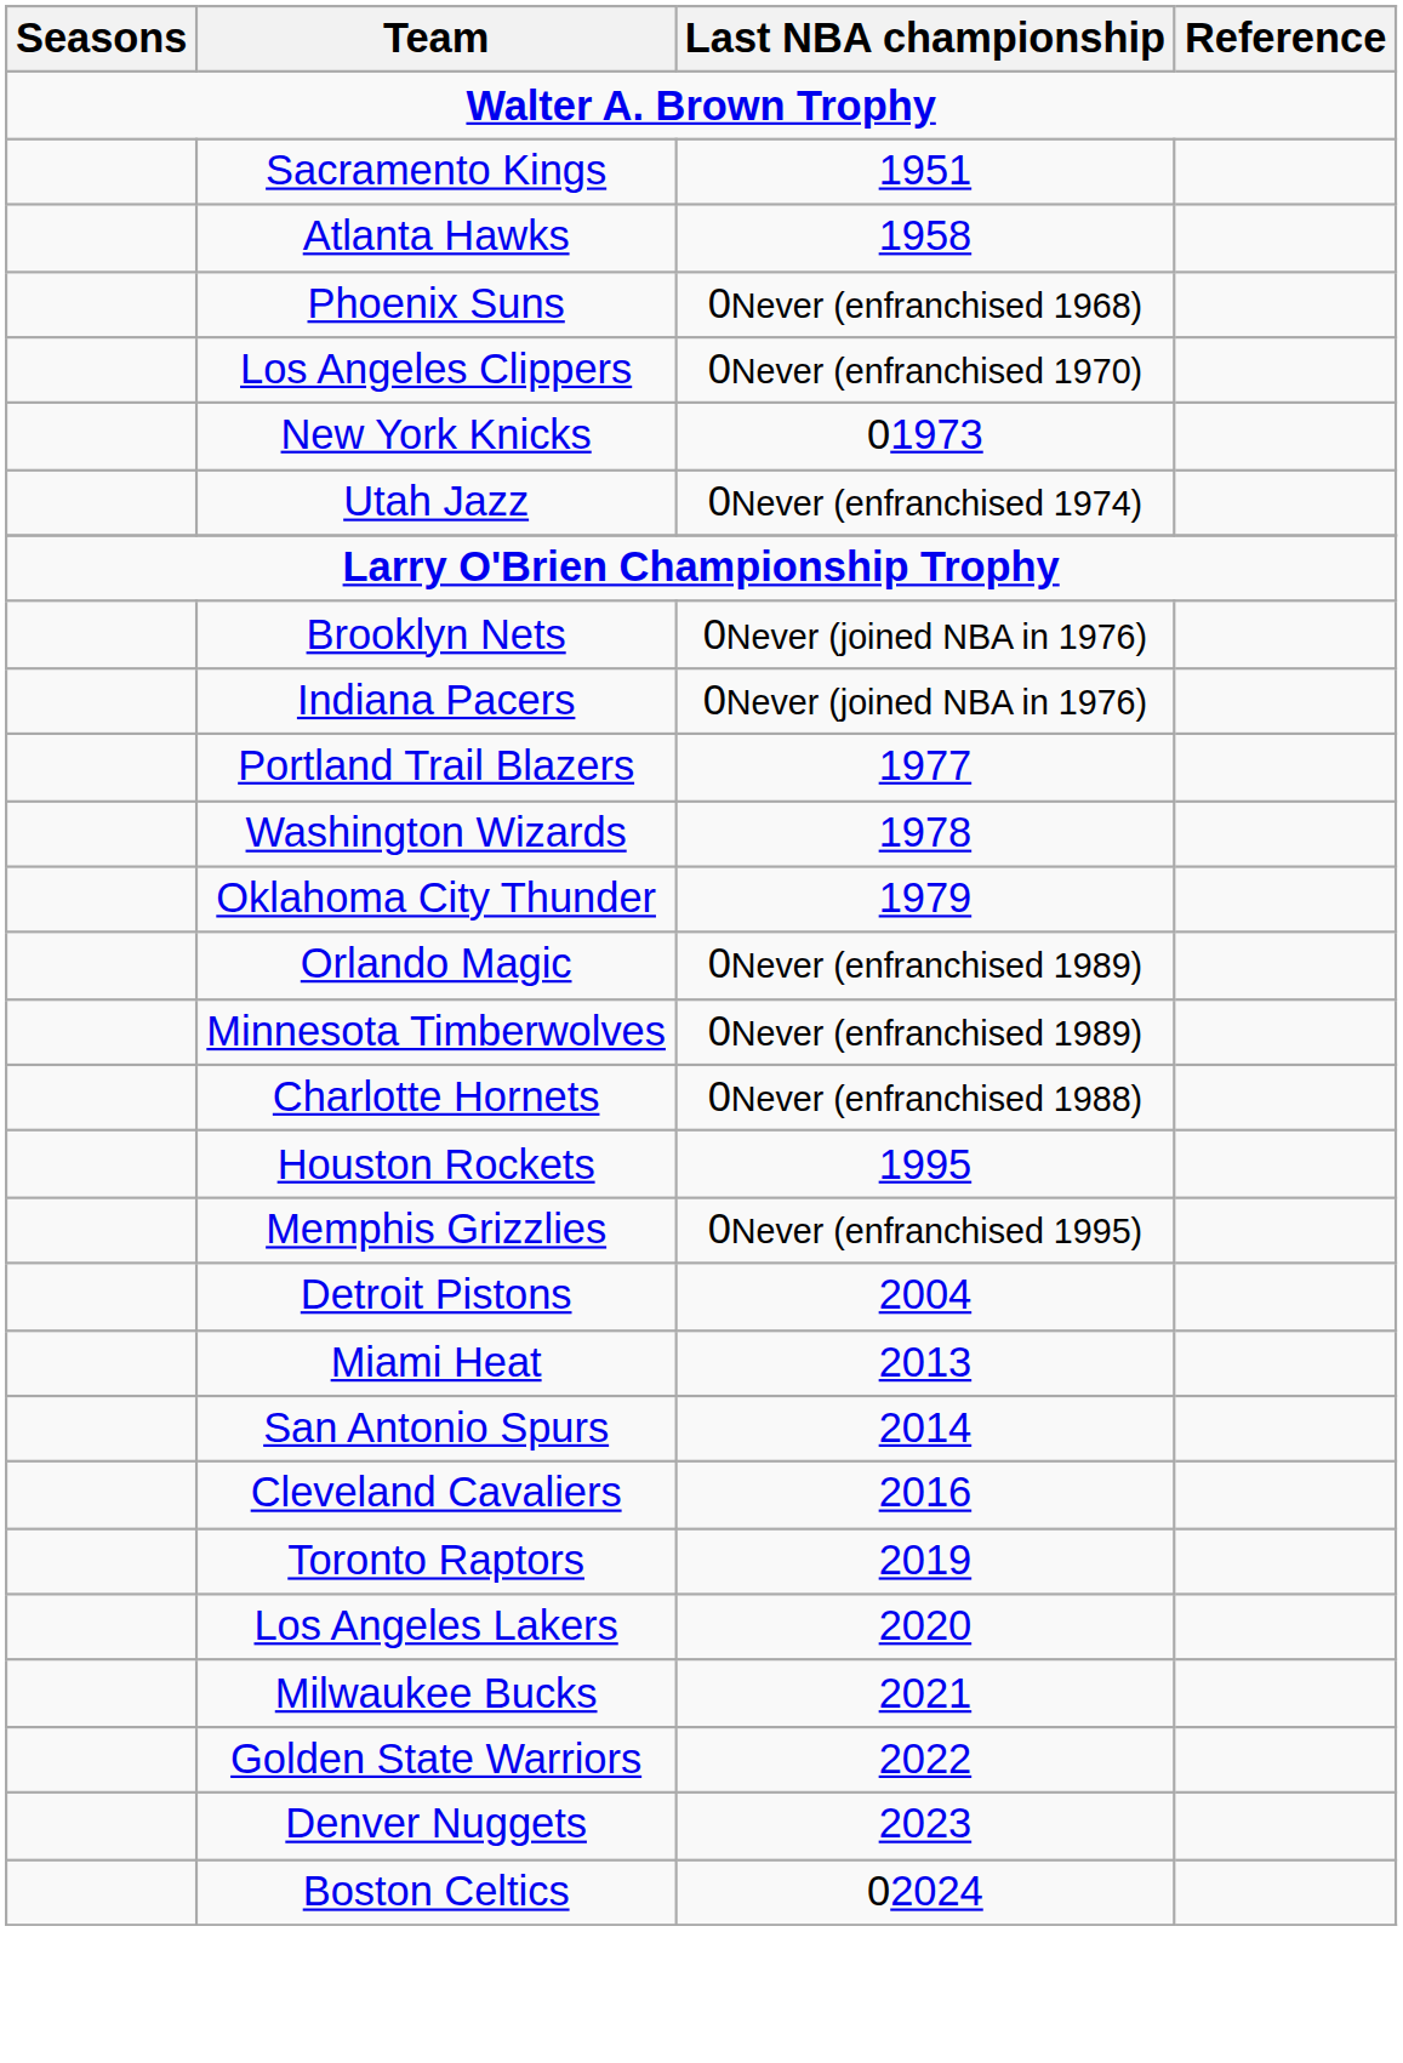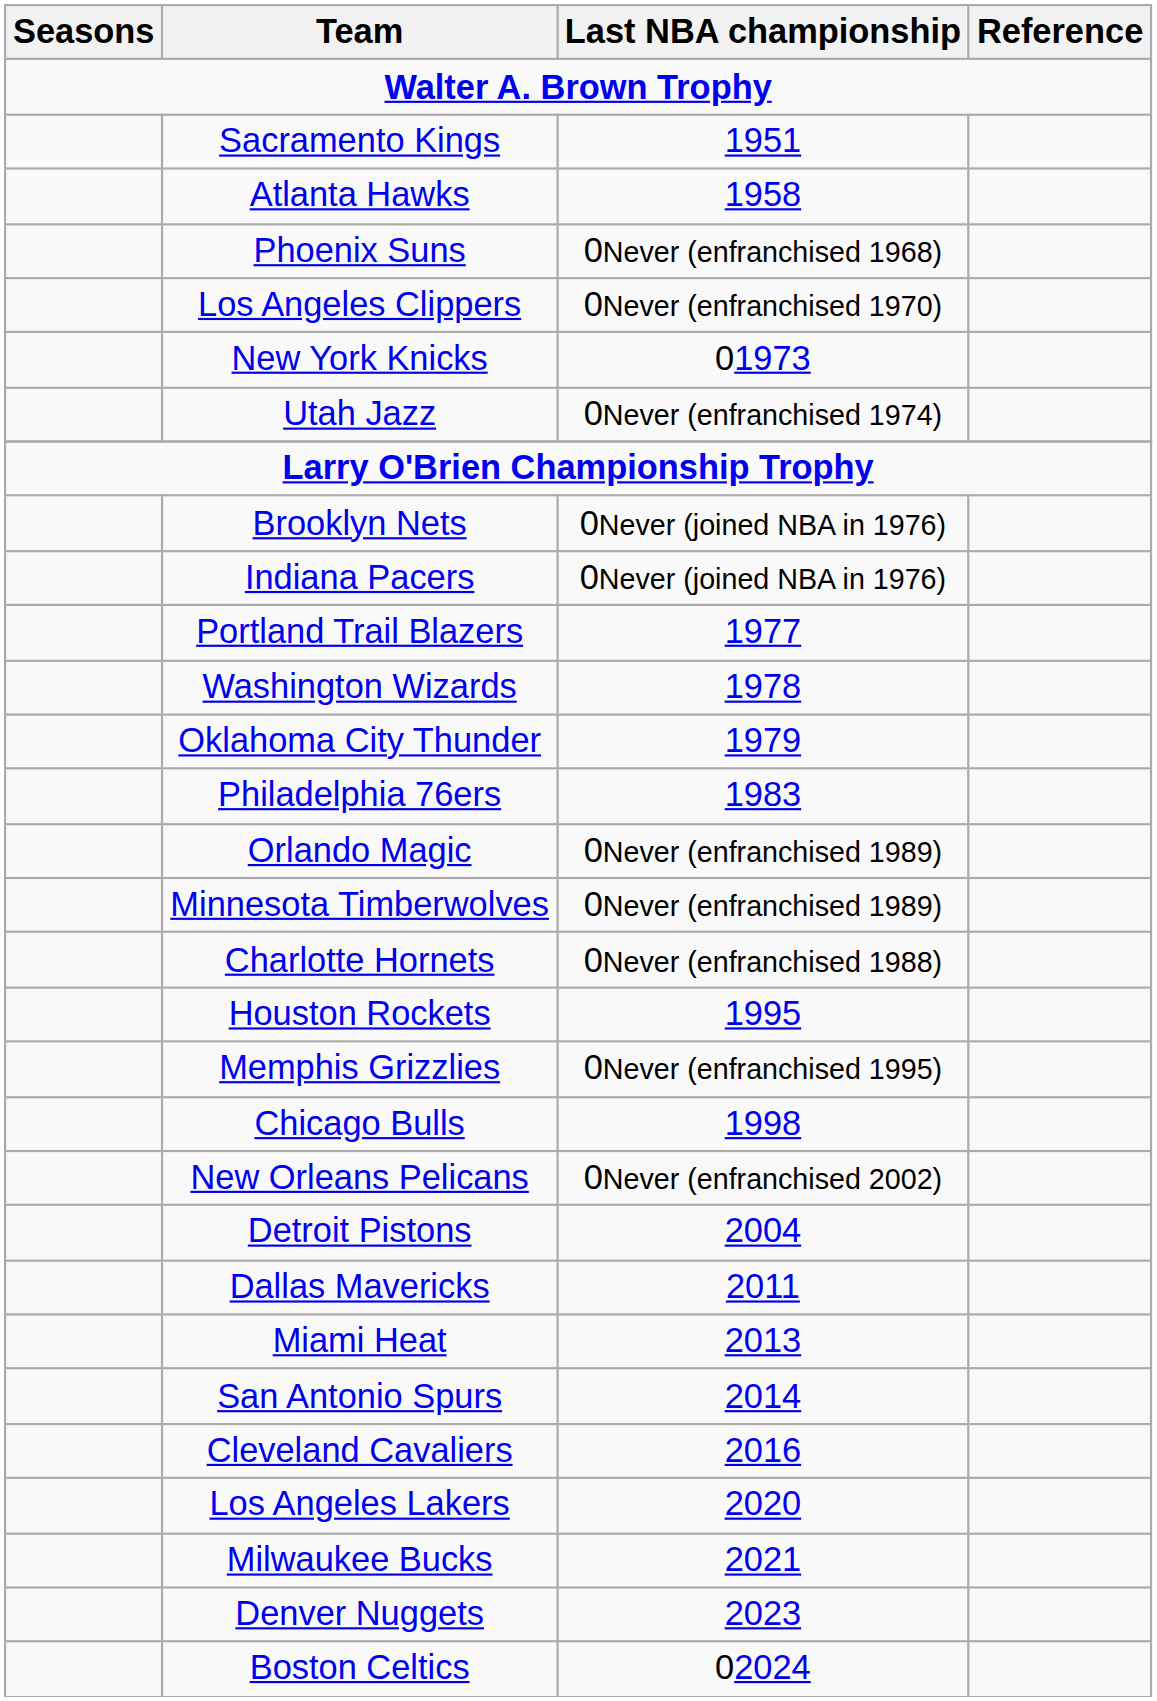+ row: Philadelphia 76ers | 1983
+ row: Chicago Bulls | 1998
+ row: New Orleans Pelicans | 0Never (enfranchised 2002)
+ row: Dallas Mavericks | 2011
- row: Toronto Raptors | 2019
- row: Golden State Warriors | 2022
